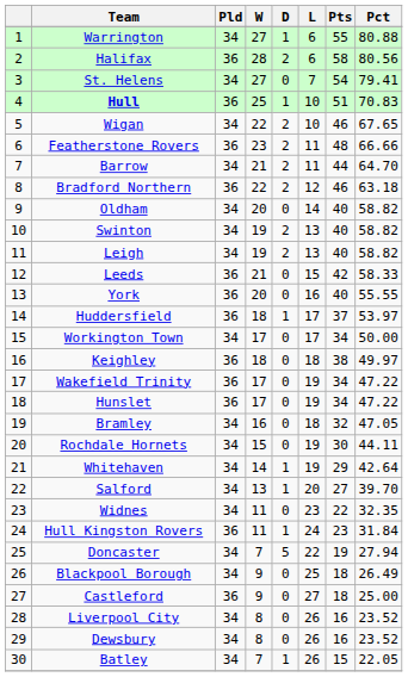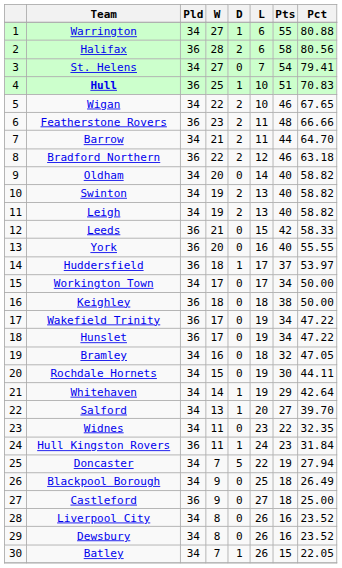Keighley | Pct: 49.97 -> 50.00
